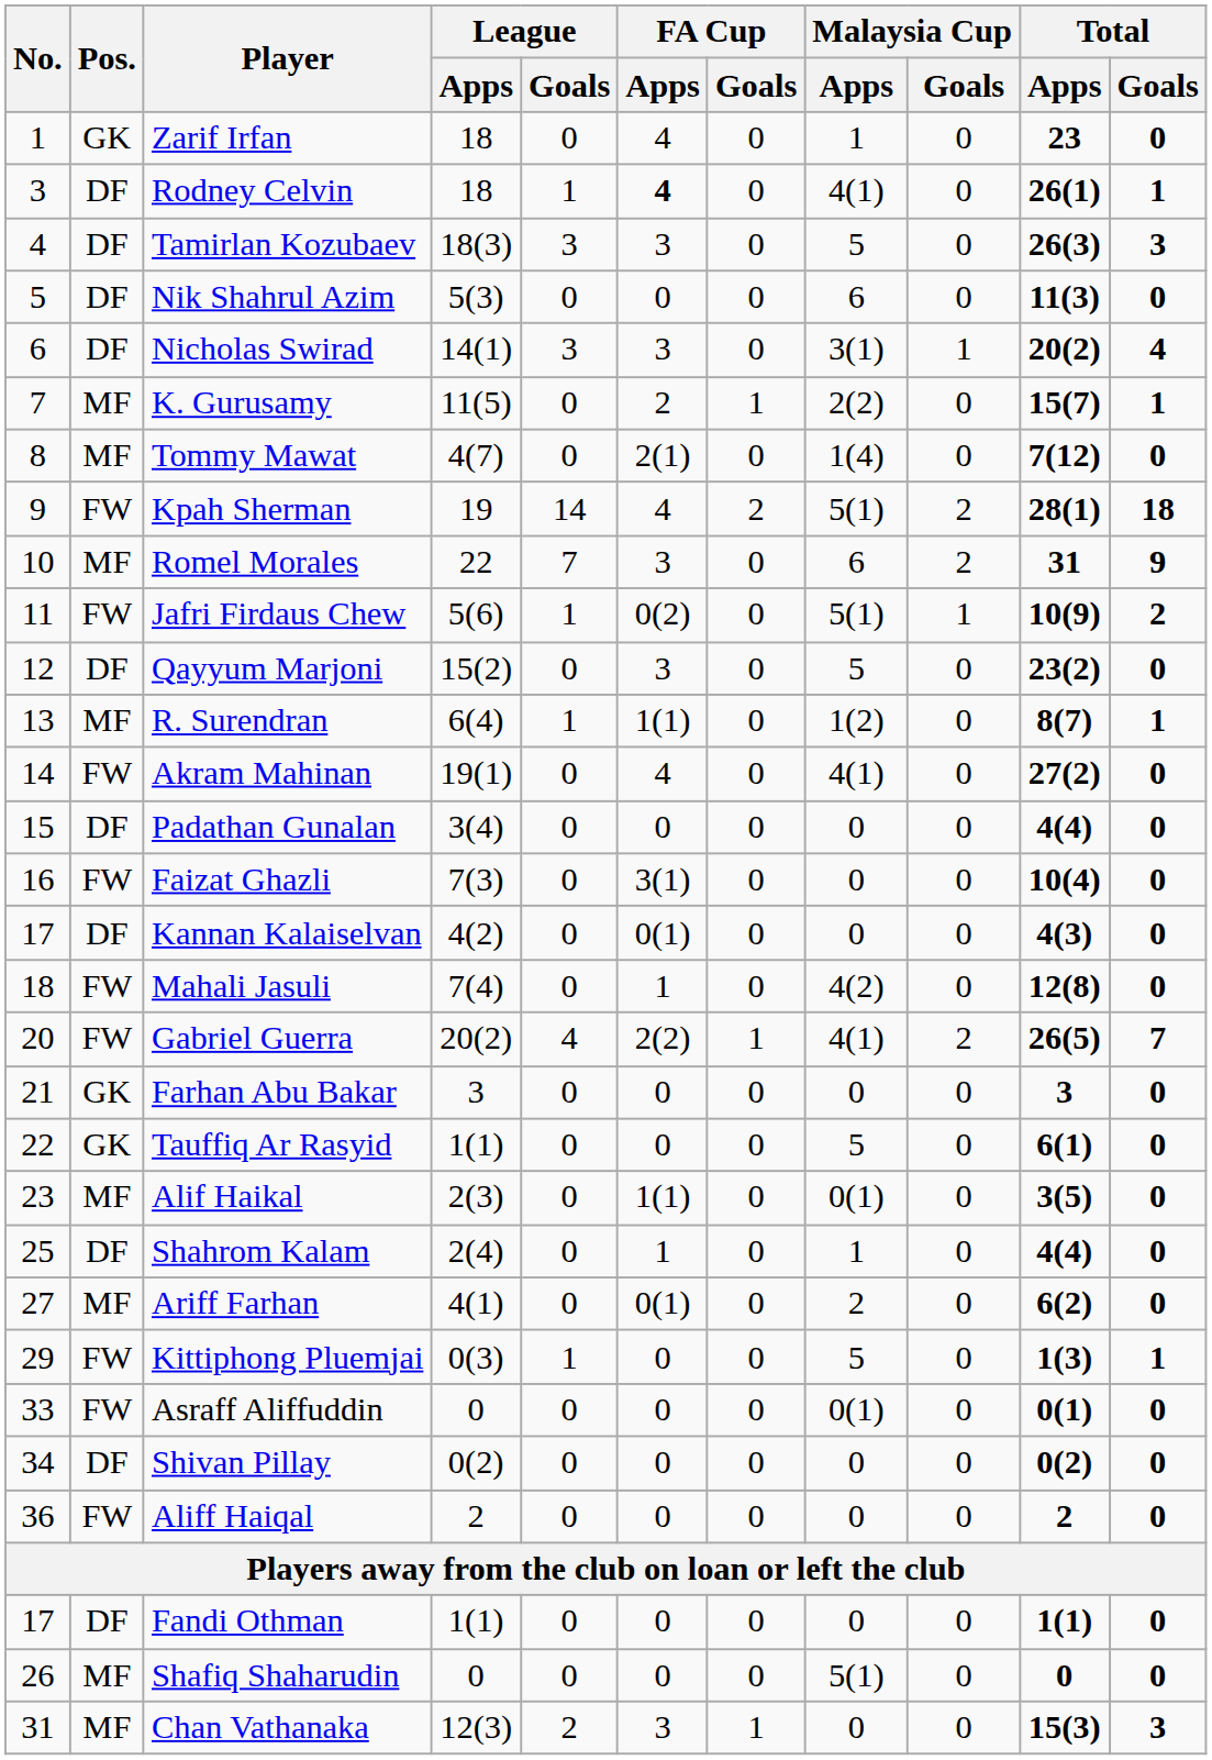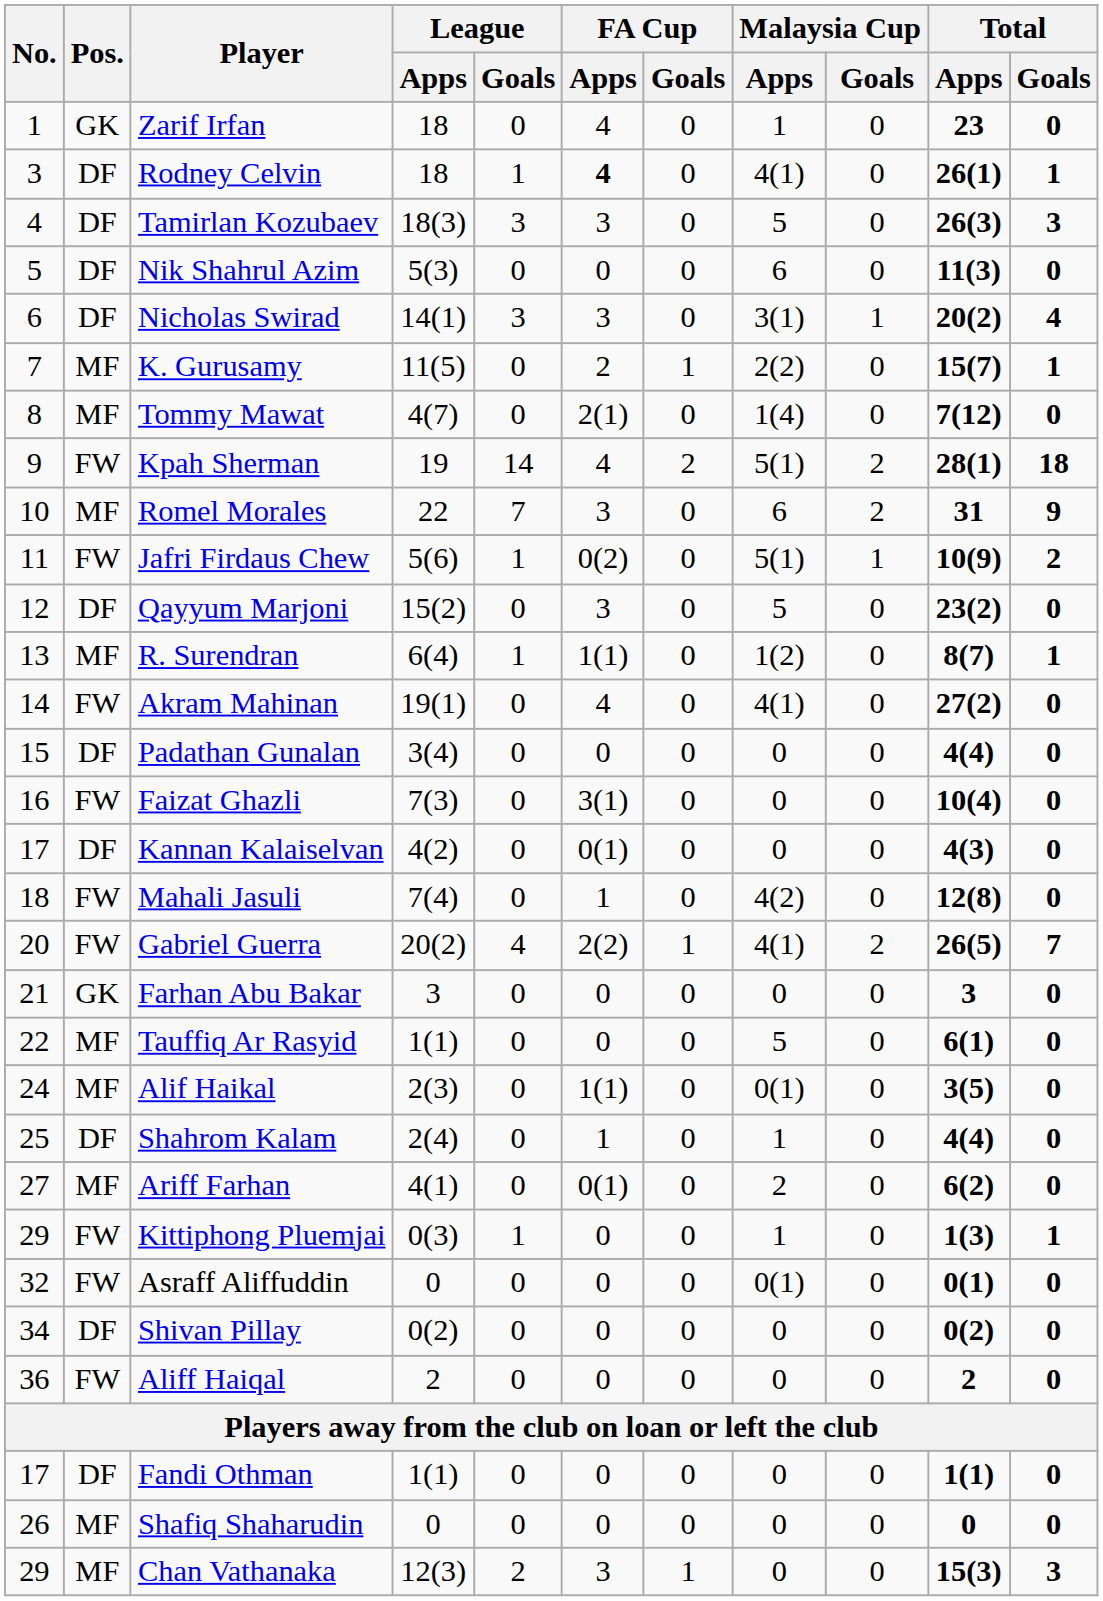Tauffiq Ar Rasyid | Pos.: GK -> MF
Alif Haikal | No.: 23 -> 24
Kittiphong Pluemjai | Malaysia Cup / Apps: 5 -> 1
Asraff Aliffuddin | No.: 33 -> 32
Shafiq Shaharudin | Malaysia Cup / Apps: 5(1) -> 0
Chan Vathanaka | No.: 31 -> 29
